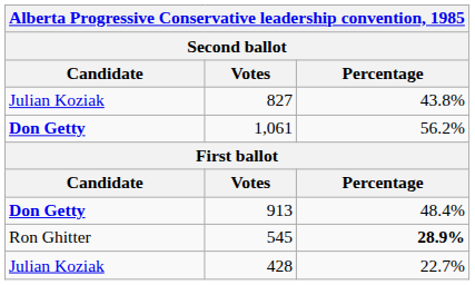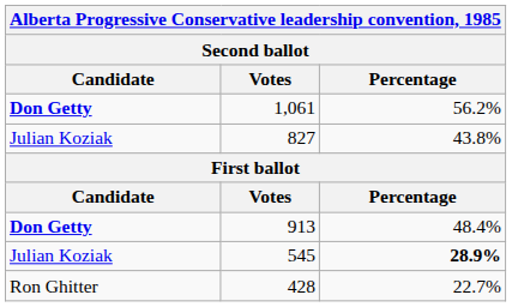rows swapped: 1,061 <-> 827
545 | Candidate: Ron Ghitter -> Julian Koziak
428 | Candidate: Julian Koziak -> Ron Ghitter
